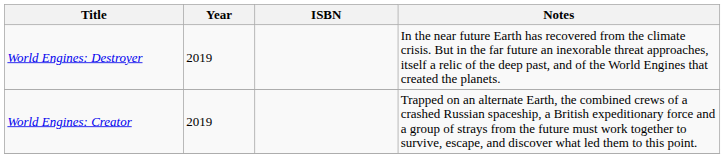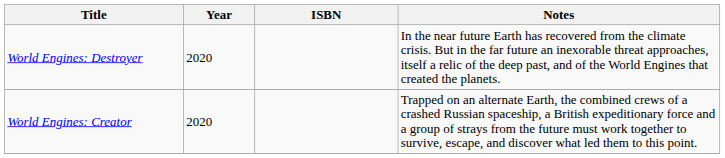World Engines: Destroyer | Year: 2019 -> 2020
World Engines: Creator | Year: 2019 -> 2020
